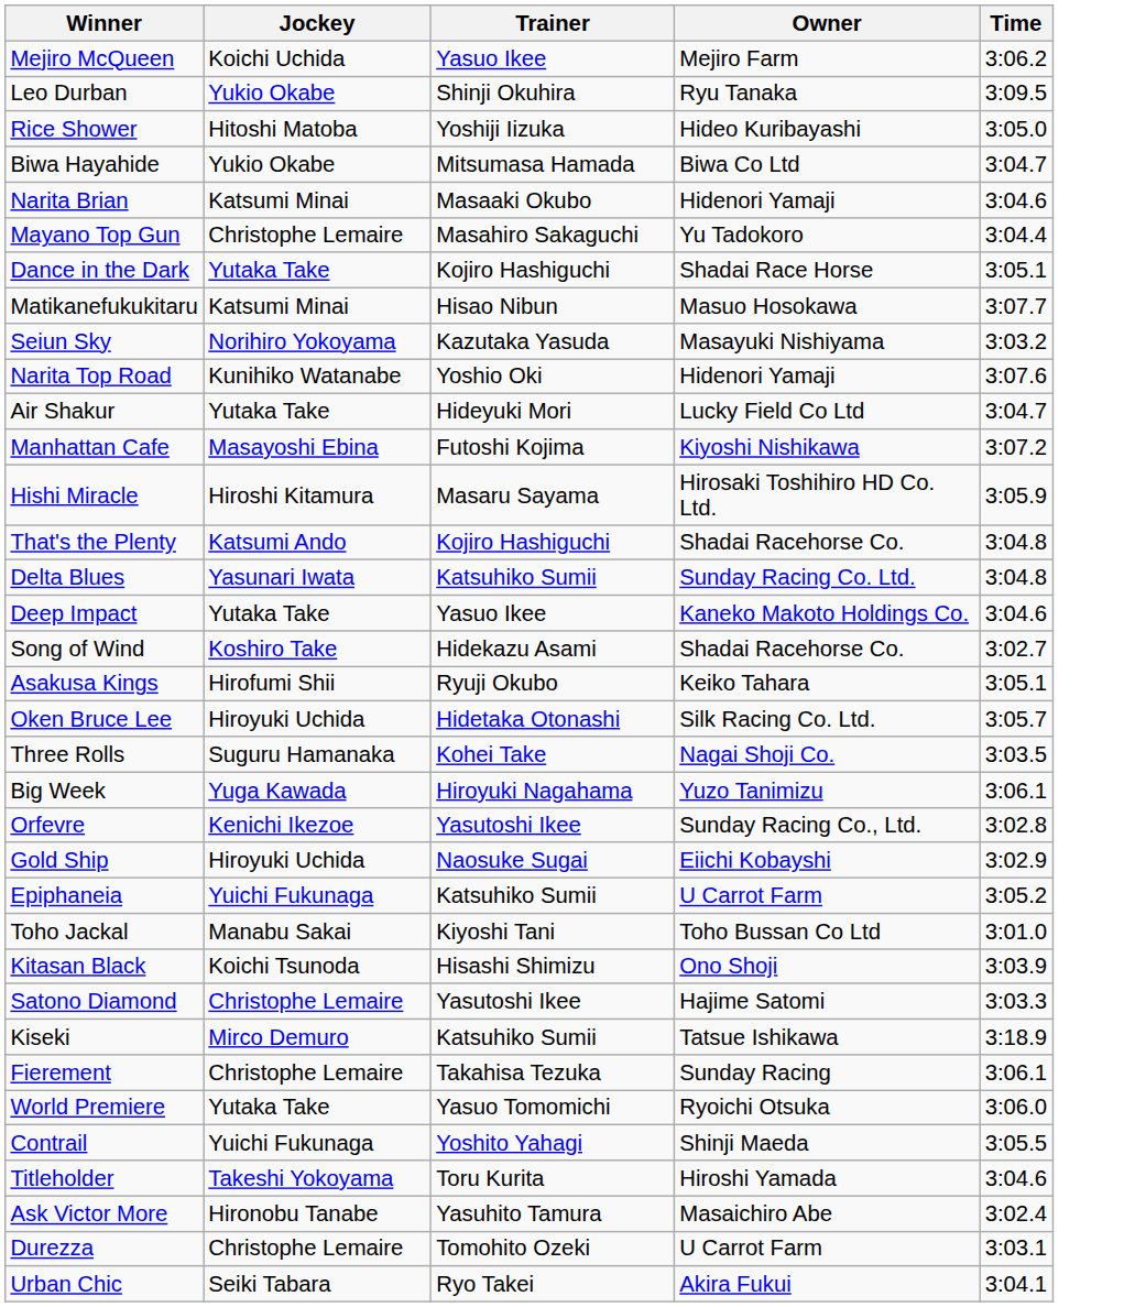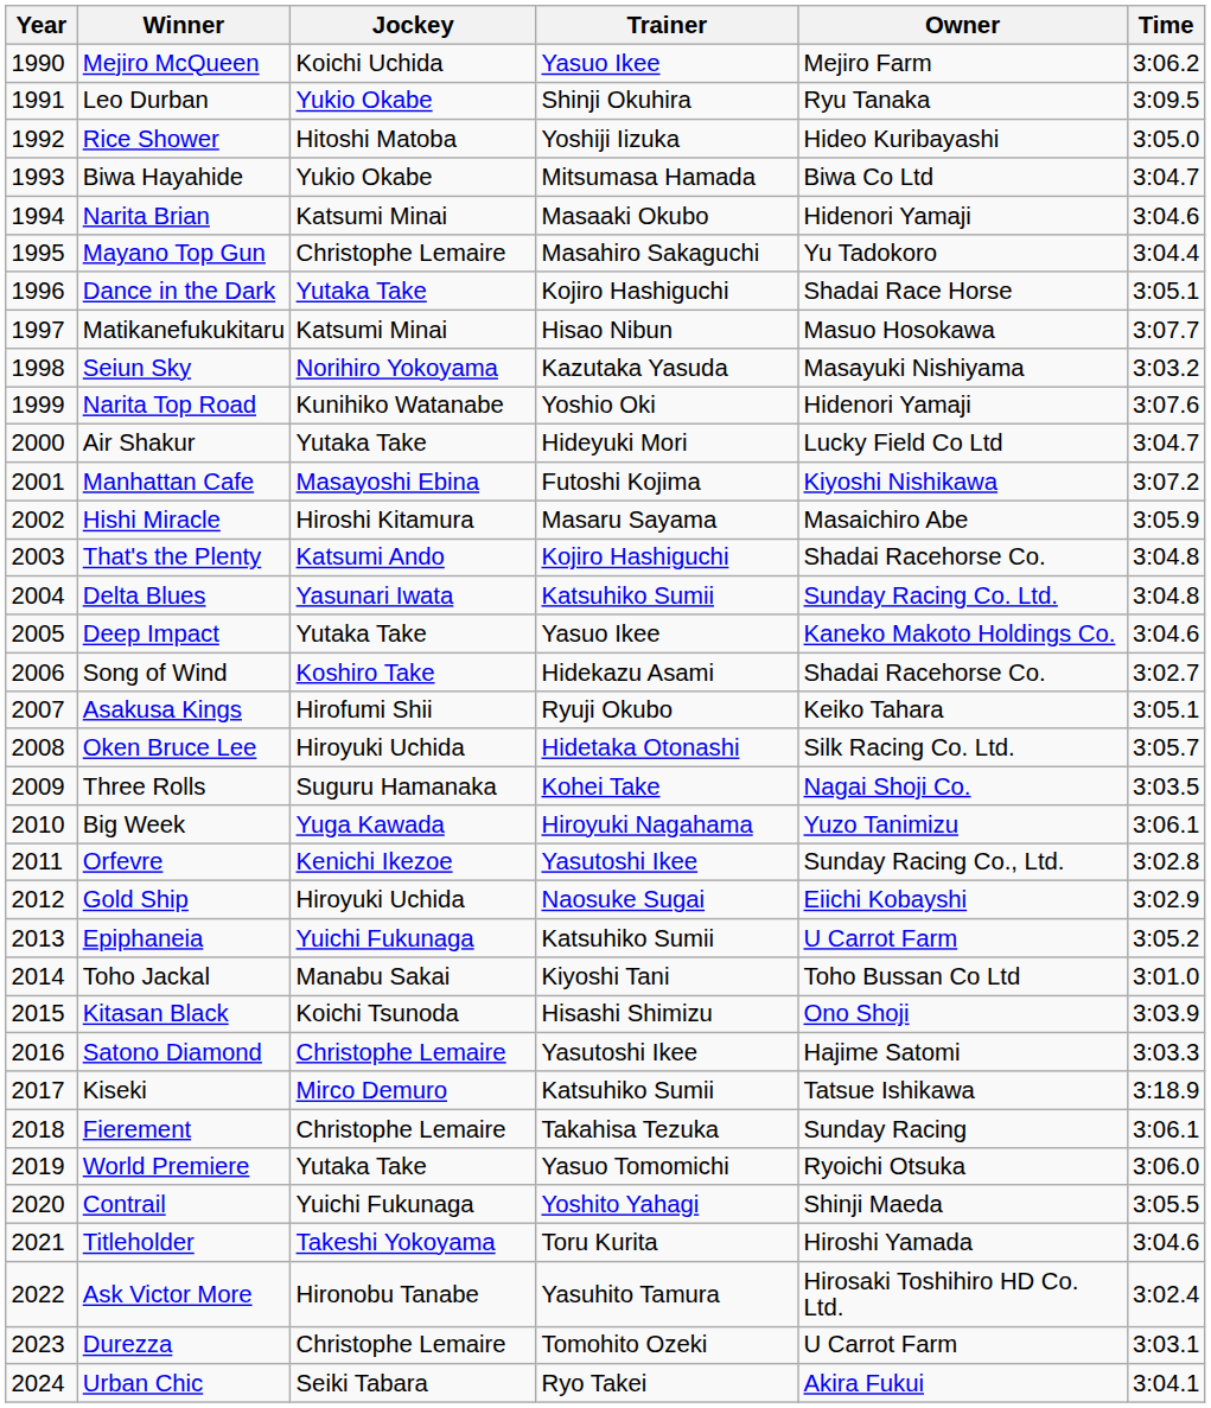+ column: Year | 1990 | 1991 | 1992 | 1993 | 1994 | 1995 | 1996 | 1997 | 1998 | 1999 | 2000 | 2001 | 2002 | 2003 | 2004 | 2005 | 2006 | 2007 | 2008 | 2009 | 2010 | 2011 | 2012 | 2013 | 2014 | 2015 | 2016 | 2017 | 2018 | 2019 | 2020 | 2021 | 2022 | 2023 | 2024
Hishi Miracle | Owner: Hirosaki Toshihiro HD Co. Ltd. -> Masaichiro Abe
Ask Victor More | Owner: Masaichiro Abe -> Hirosaki Toshihiro HD Co. Ltd.
